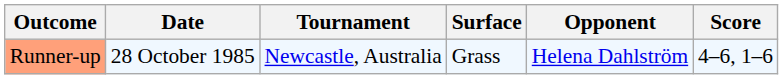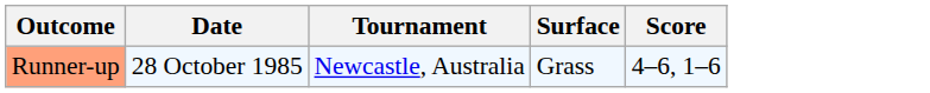- column: Opponent | Helena Dahlström
